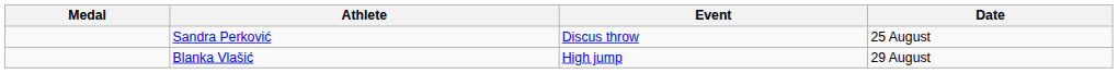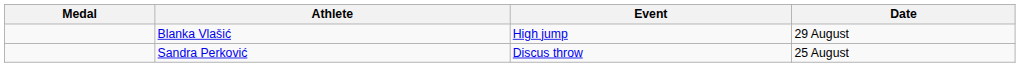rows swapped: Sandra Perković <-> Blanka Vlašić
